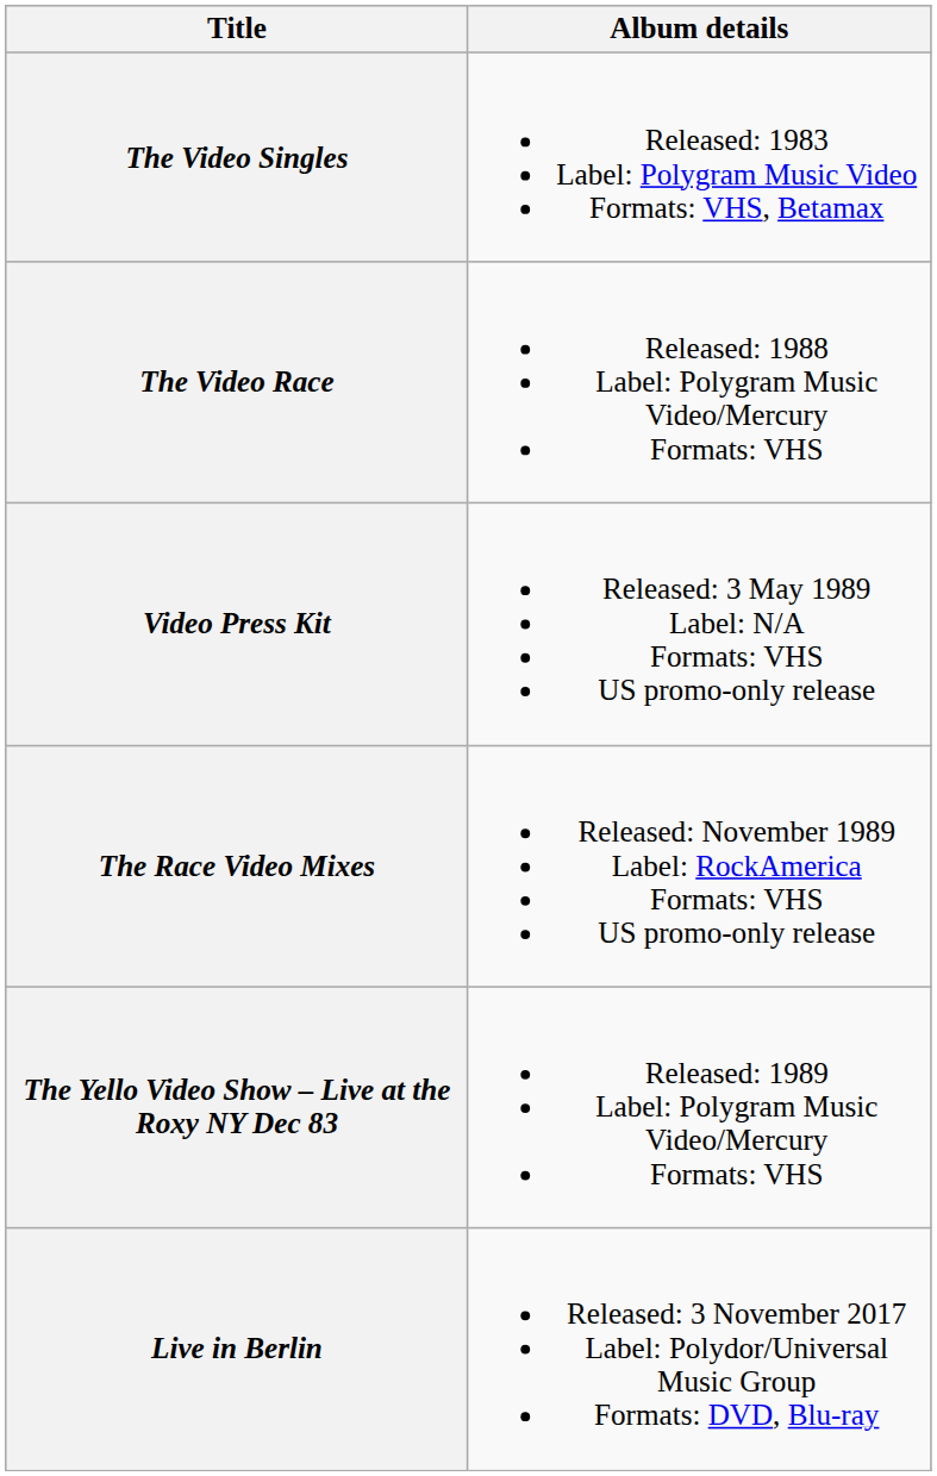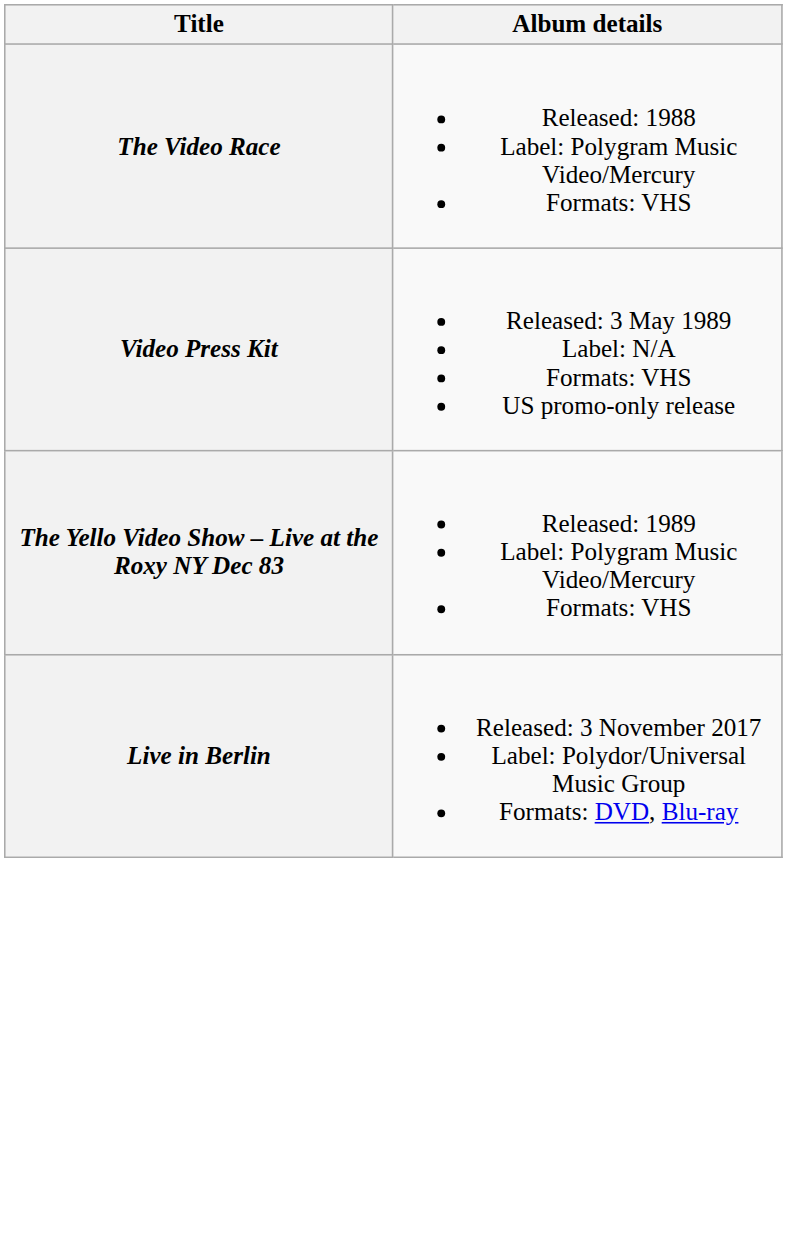- row: The Video Singles | Released: 1983 Label: Polygram Music Video Formats: VHS, Betamax
- row: The Race Video Mixes | Released: November 1989 Label: RockAmerica Formats: VHS US promo-only release
